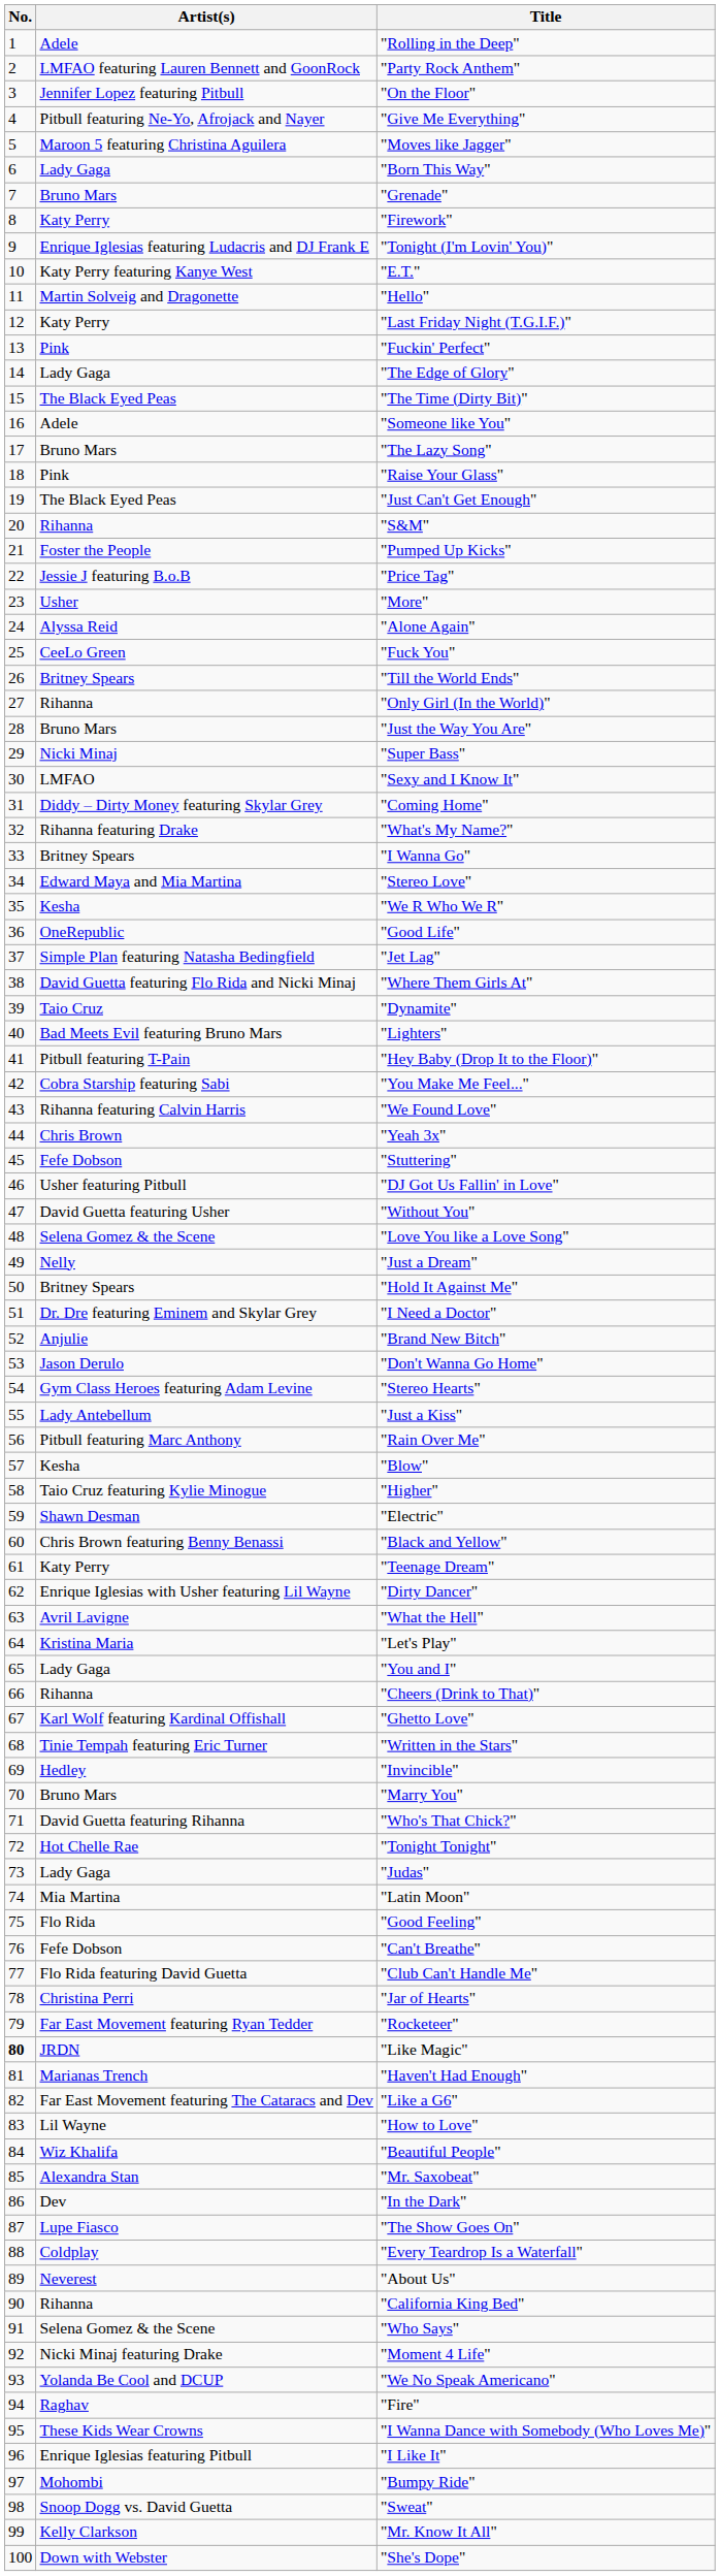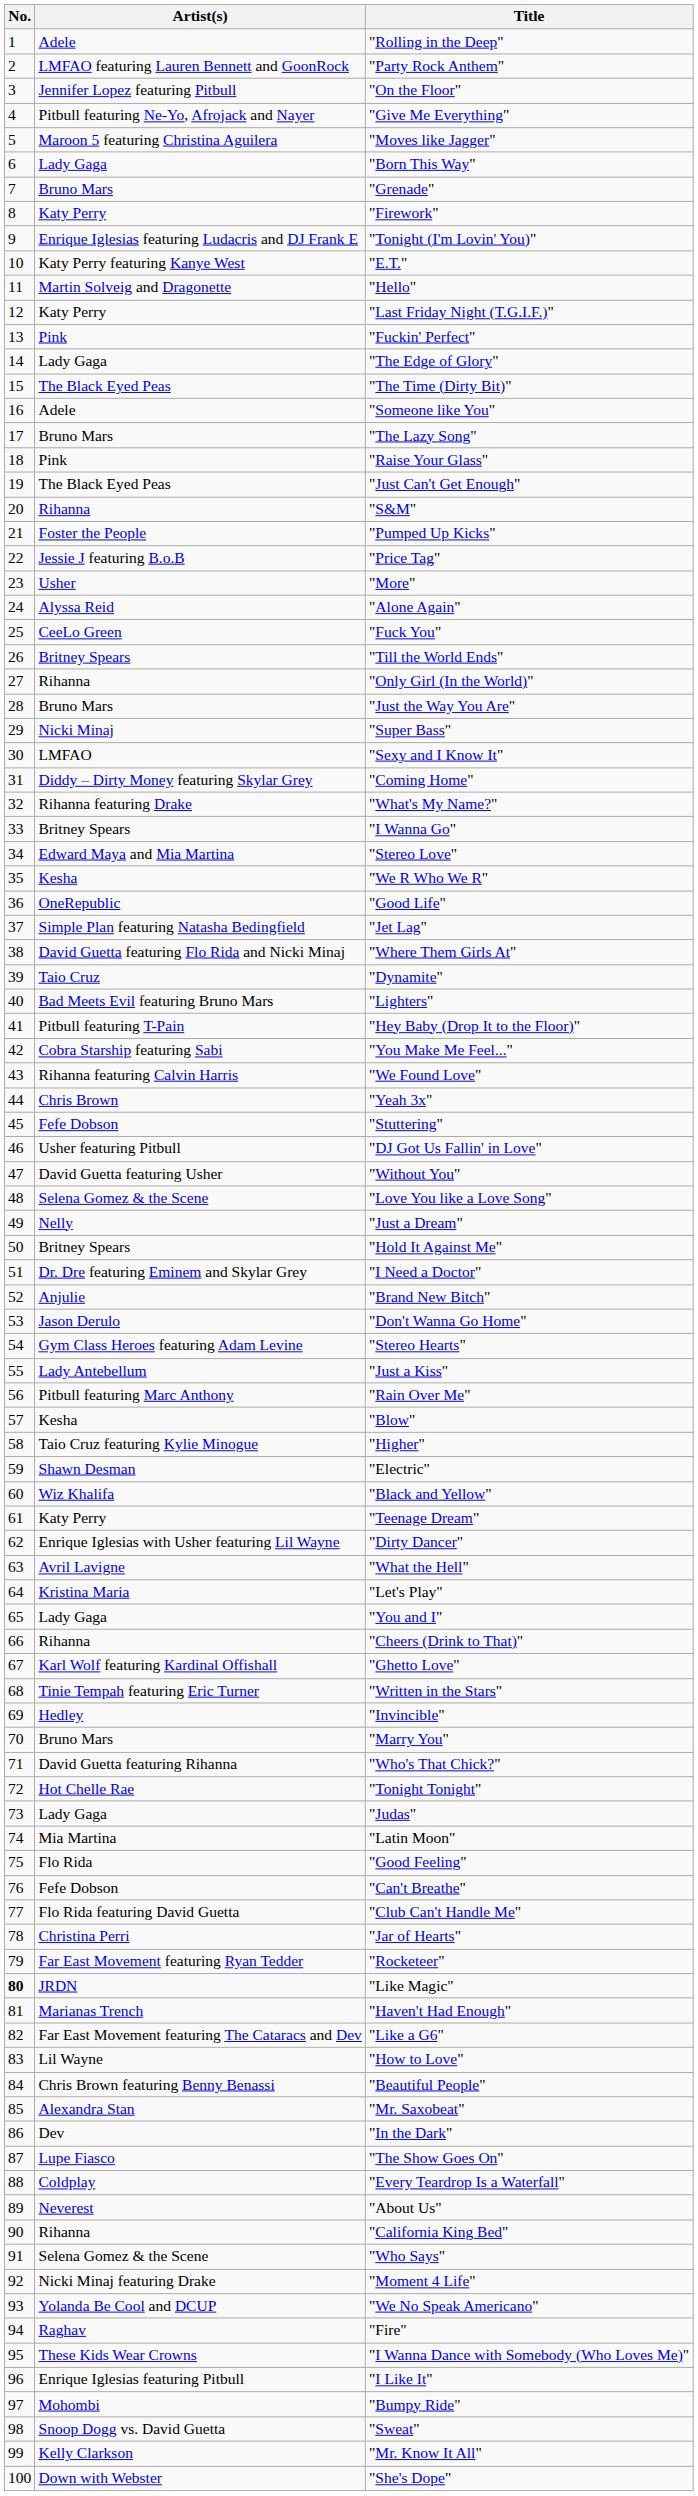"Black and Yellow" | Artist(s): Chris Brown featuring Benny Benassi -> Wiz Khalifa
"Beautiful People" | Artist(s): Wiz Khalifa -> Chris Brown featuring Benny Benassi
